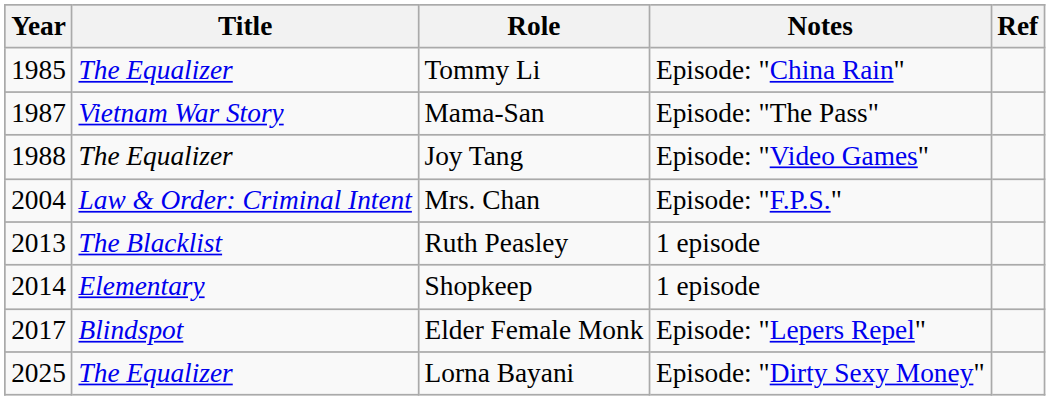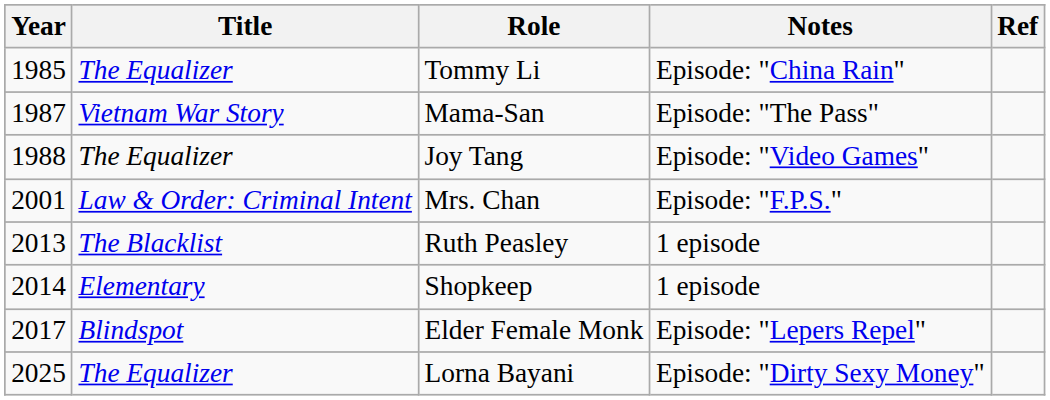Mrs. Chan | Year: 2004 -> 2001
